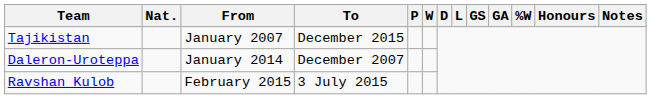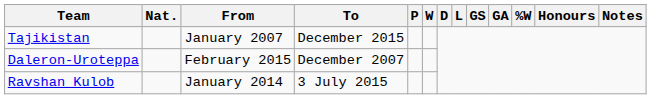Daleron-Uroteppa | From: January 2014 -> February 2015
Ravshan Kulob | From: February 2015 -> January 2014
